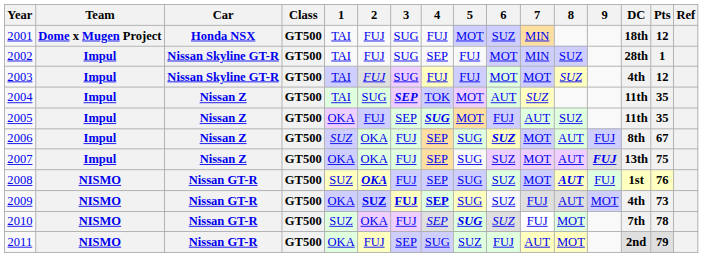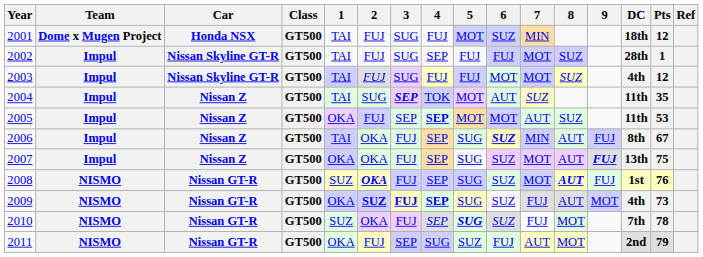2002 | 6: MOT -> FUJ
2002 | 7: MIN -> MOT
2005 | 4: SUG -> SEP
2005 | 6: FUJ -> MOT
2005 | Pts: 35 -> 53
2006 | 1: SUZ -> TAI
2006 | 7: MOT -> MIN
